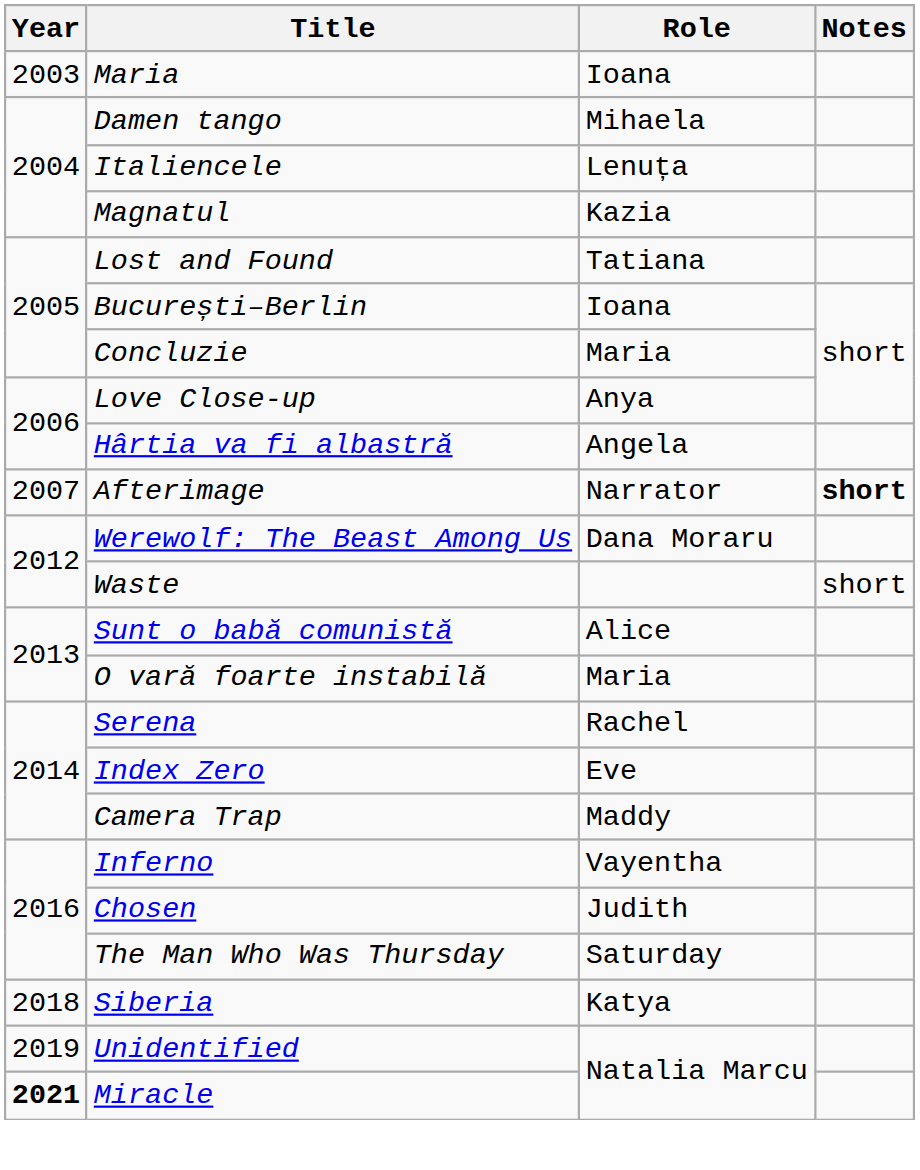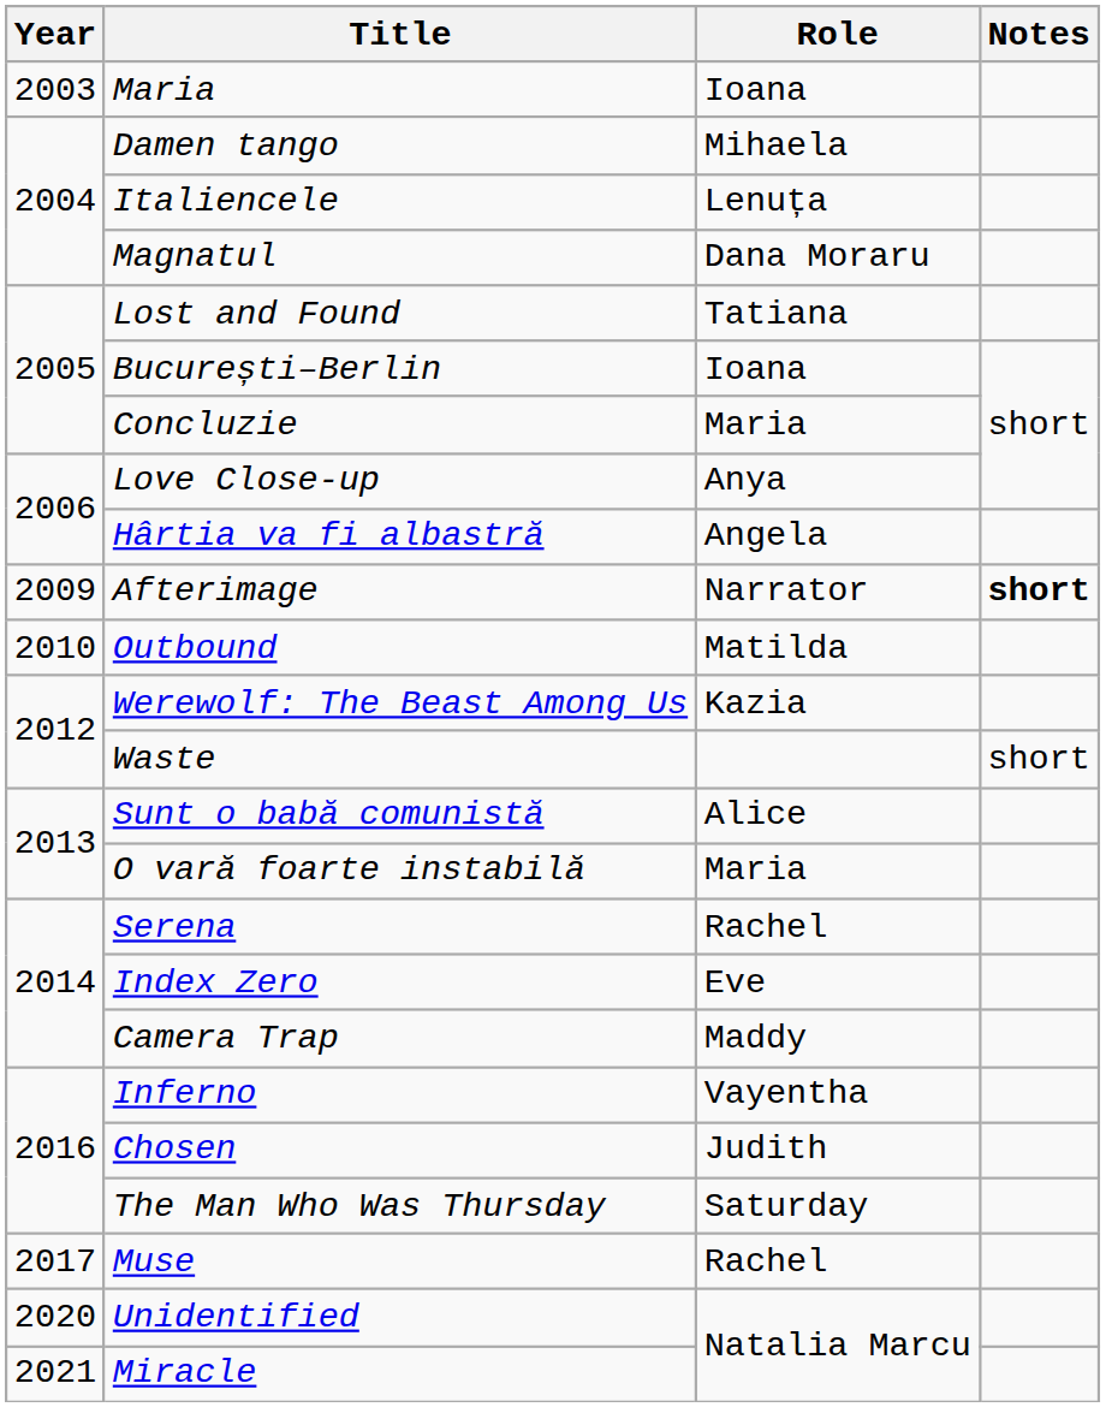Magnatul | Role: Kazia -> Dana Moraru
Afterimage | Year: 2007 -> 2009
+ row: 2010 | Outbound | Matilda
Werewolf: The Beast Among Us | Role: Dana Moraru -> Kazia
+ row: 2017 | Muse | Rachel
- row: 2018 | Siberia | Katya
Unidentified | Year: 2019 -> 2020
Miracle | Year: bold -> normal
